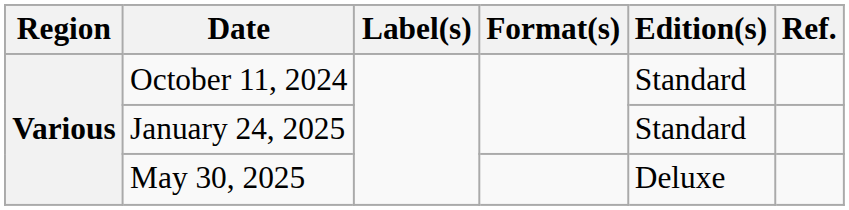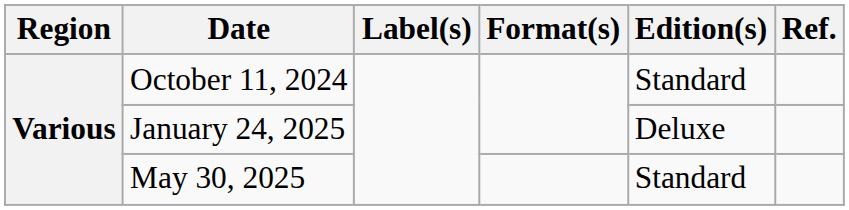January 24, 2025 | Edition(s): Standard -> Deluxe
May 30, 2025 | Edition(s): Deluxe -> Standard
